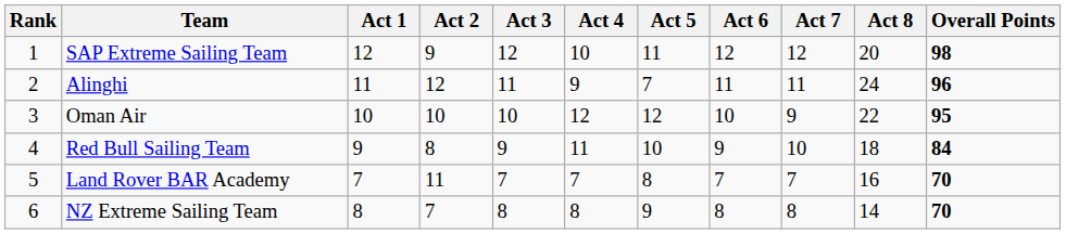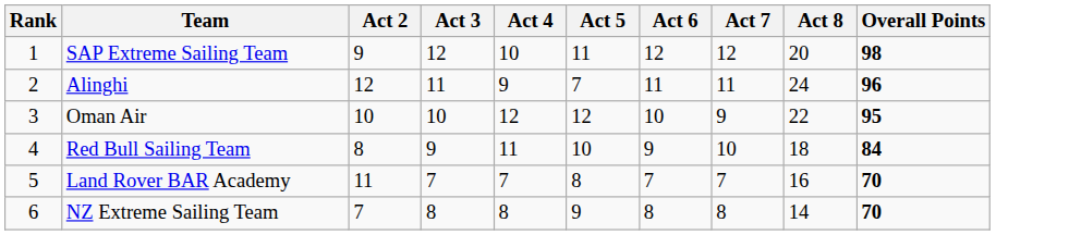- column: Act 1 | 12 | 11 | 10 | 9 | 7 | 8
